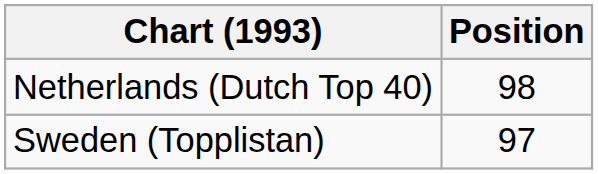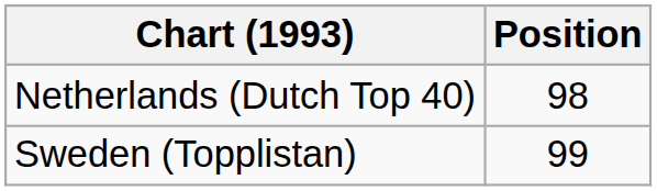Sweden (Topplistan) | Position: 97 -> 99
